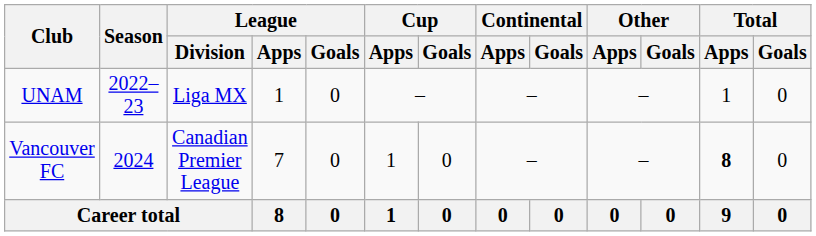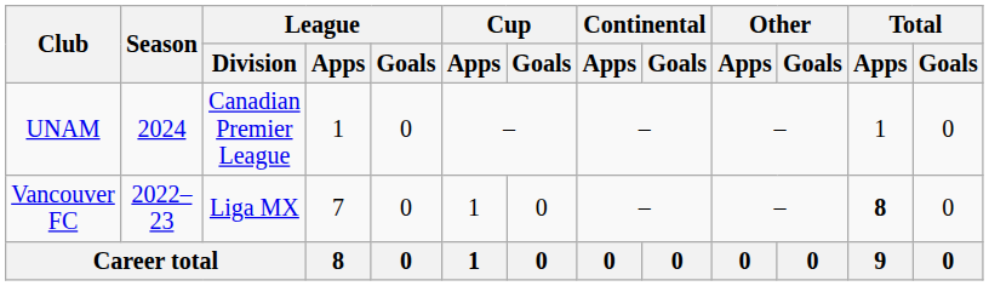UNAM | Season: 2022–23 -> 2024
UNAM | League / Division: Liga MX -> Canadian Premier League
Vancouver FC | Season: 2024 -> 2022–23
Vancouver FC | League / Division: Canadian Premier League -> Liga MX
